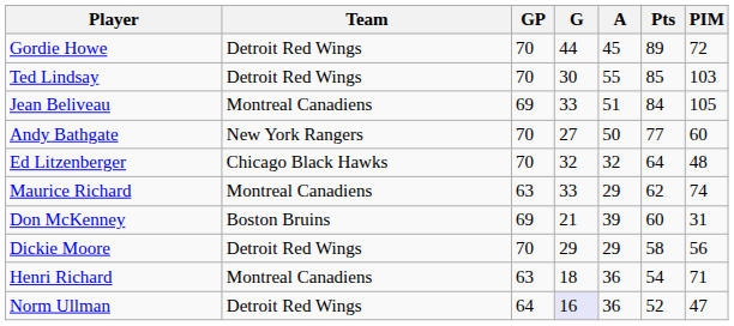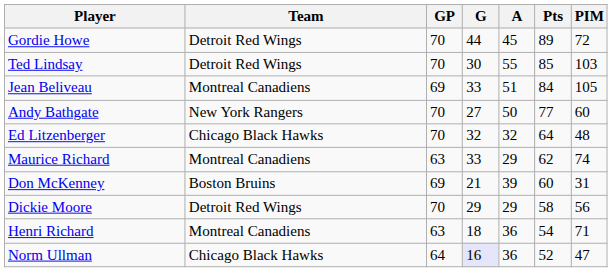Norm Ullman | Team: Detroit Red Wings -> Chicago Black Hawks
